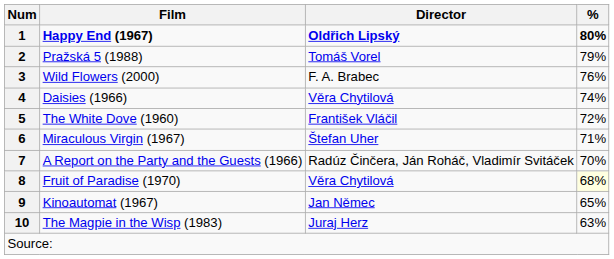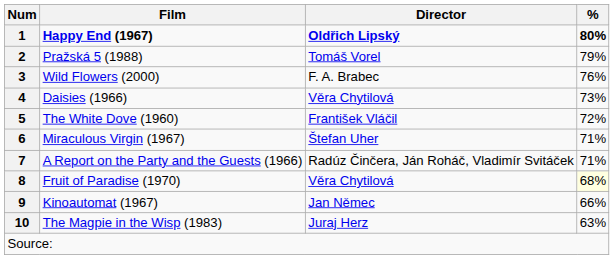4 | %: 74% -> 73%
7 | %: 70% -> 71%
9 | %: 65% -> 66%
